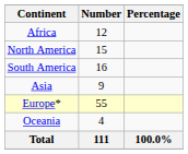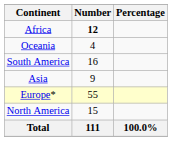Africa | Number: normal -> bold
rows swapped: North America <-> Oceania
